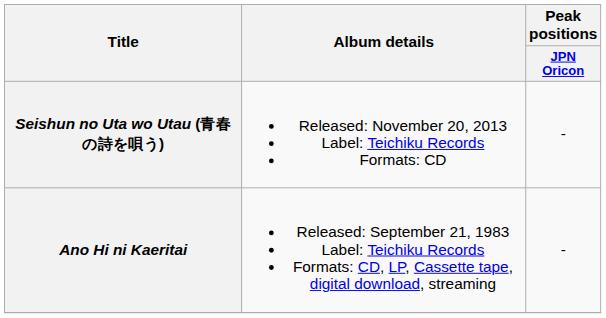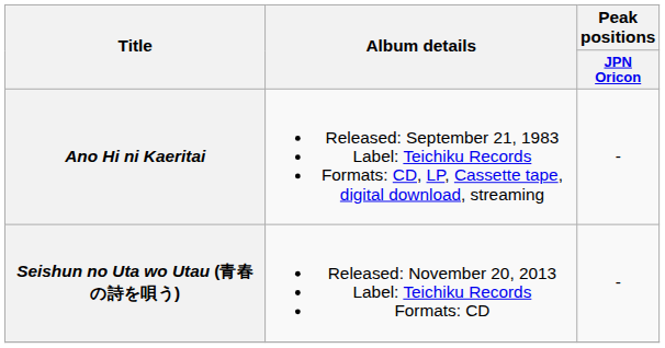rows swapped: Ano Hi ni Kaeritai <-> Seishun no Uta wo Utau (青春の詩を唄う)
